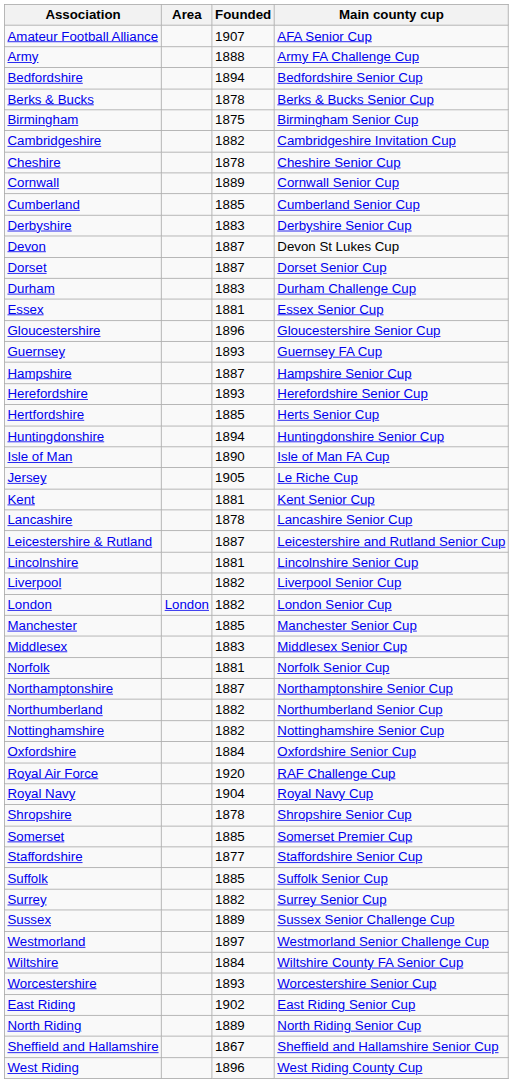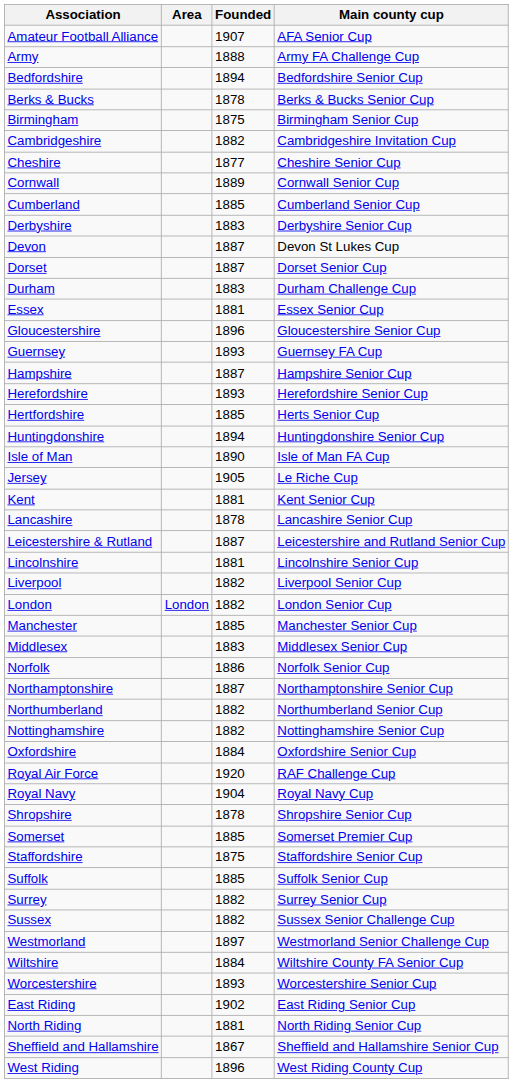Cheshire | Founded: 1878 -> 1877
Norfolk | Founded: 1881 -> 1886
Staffordshire | Founded: 1877 -> 1875
Sussex | Founded: 1889 -> 1882
North Riding | Founded: 1889 -> 1881
